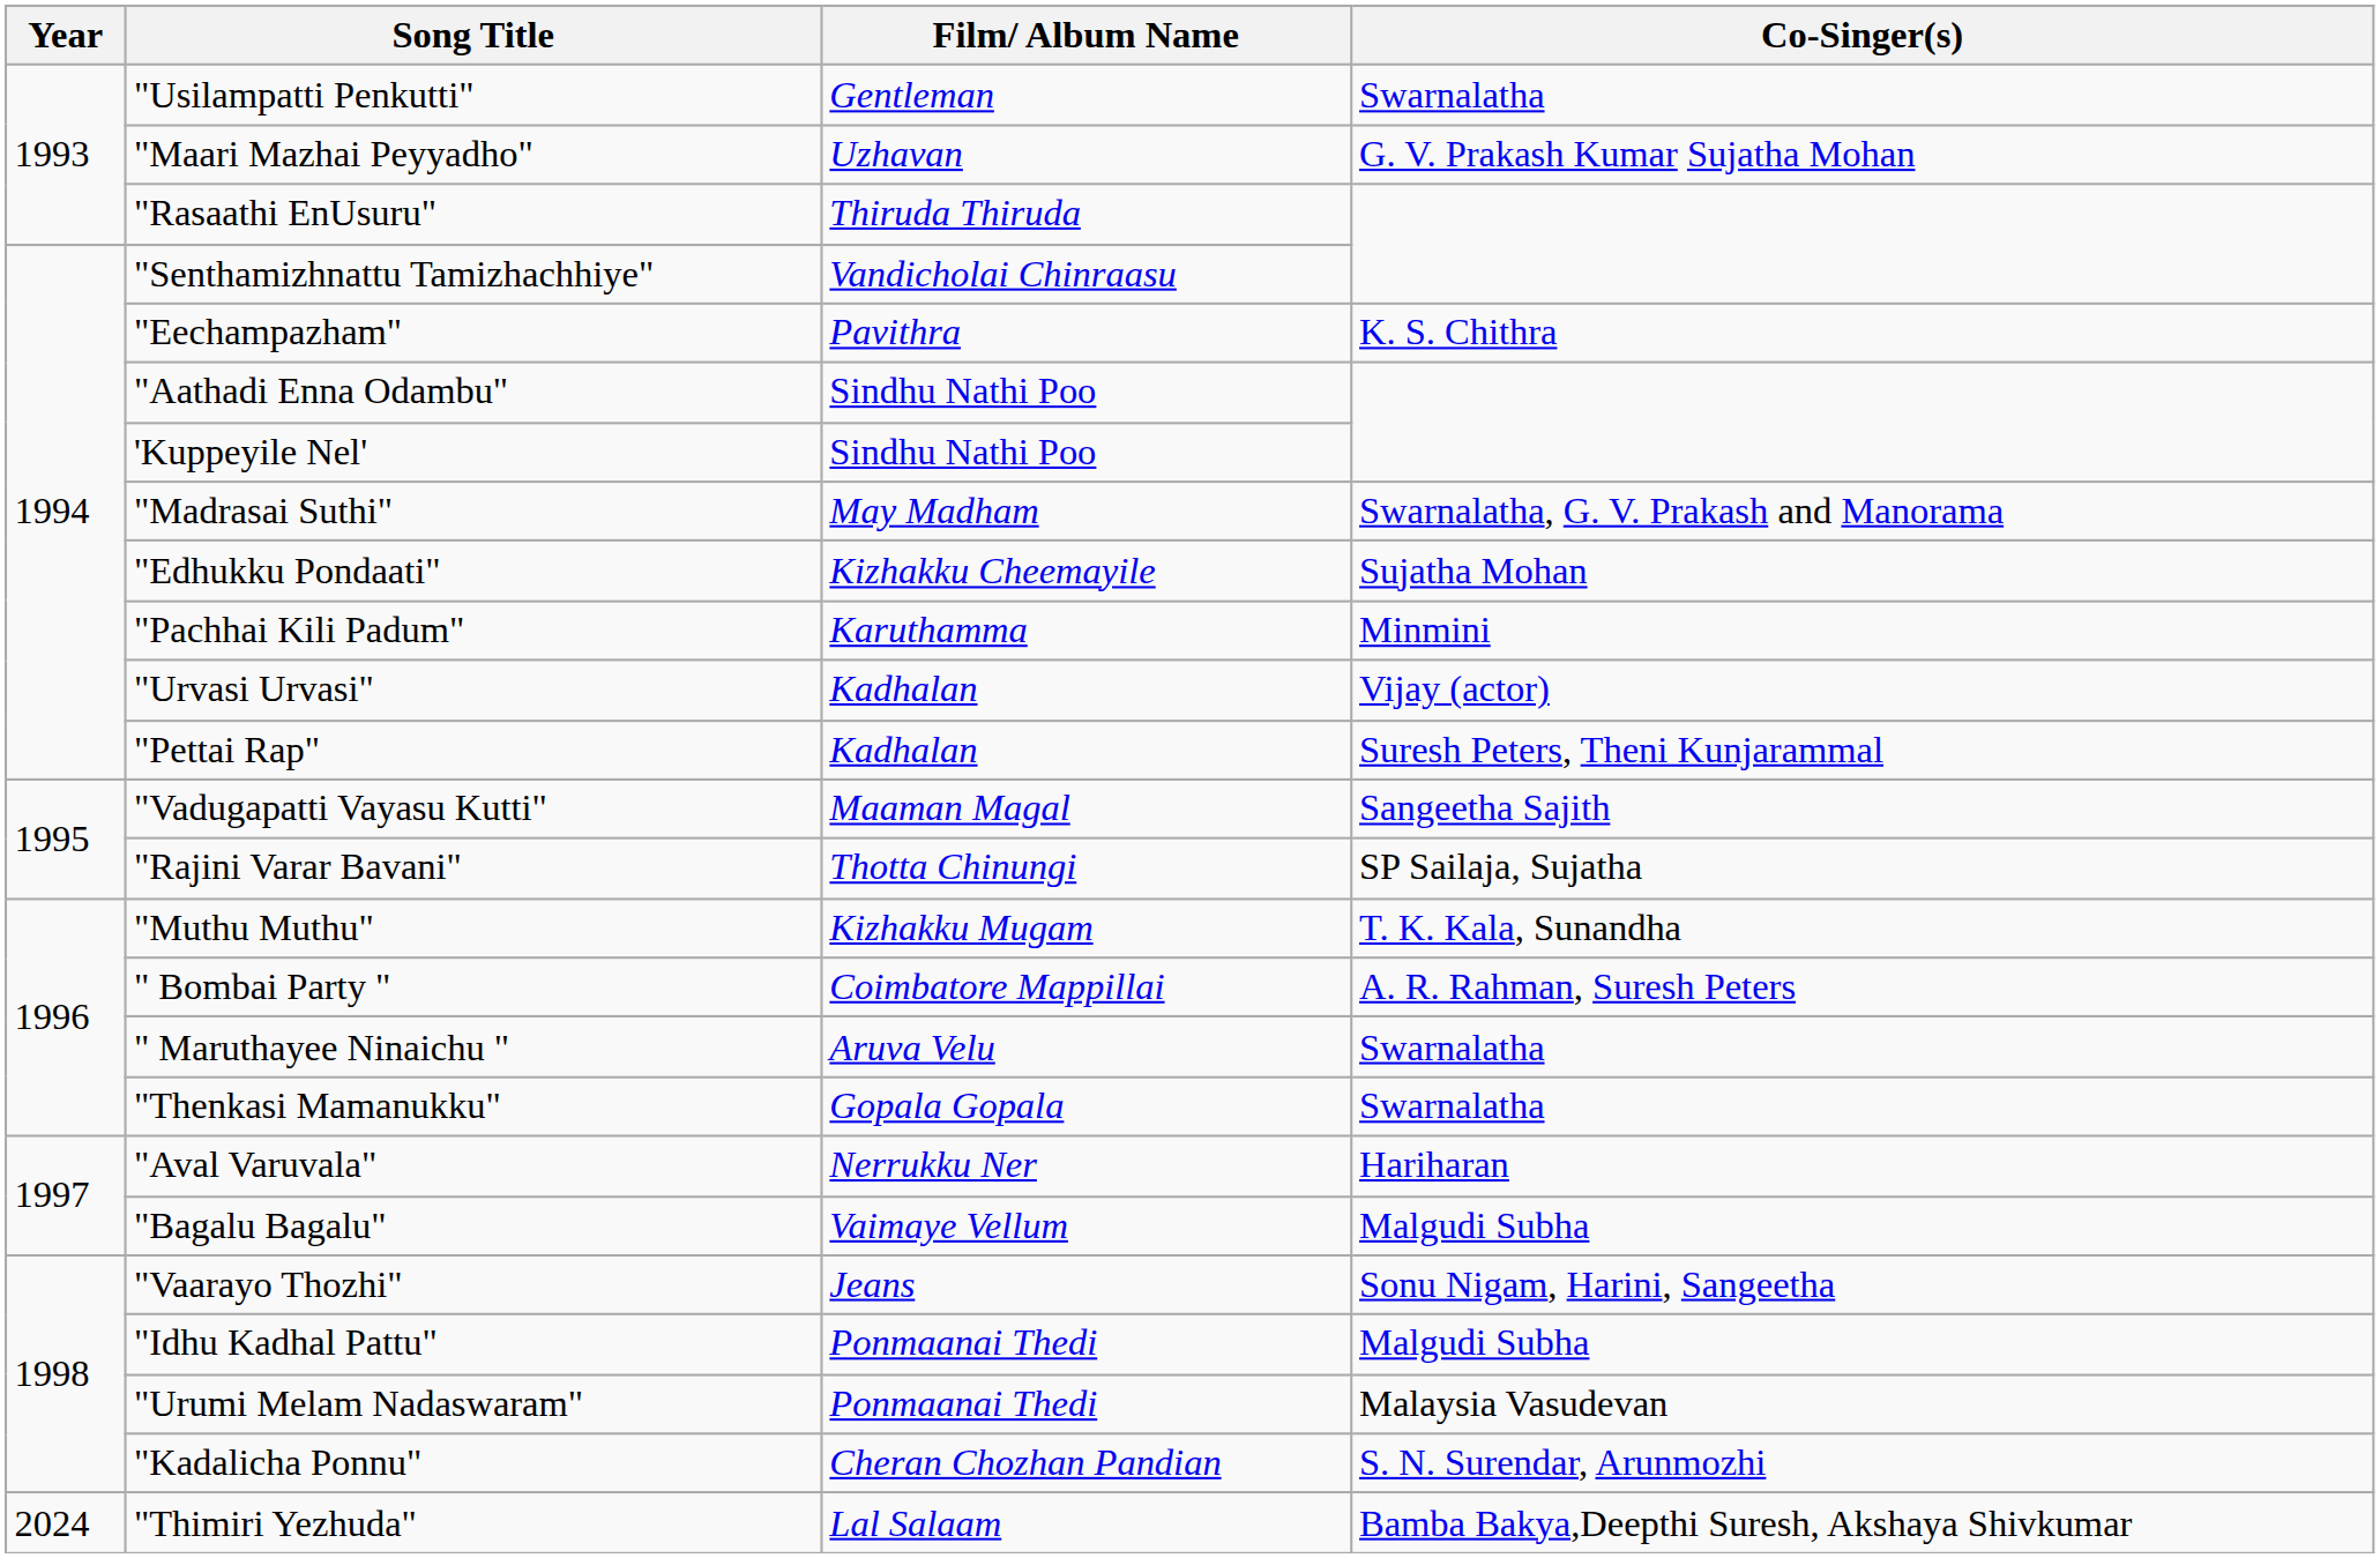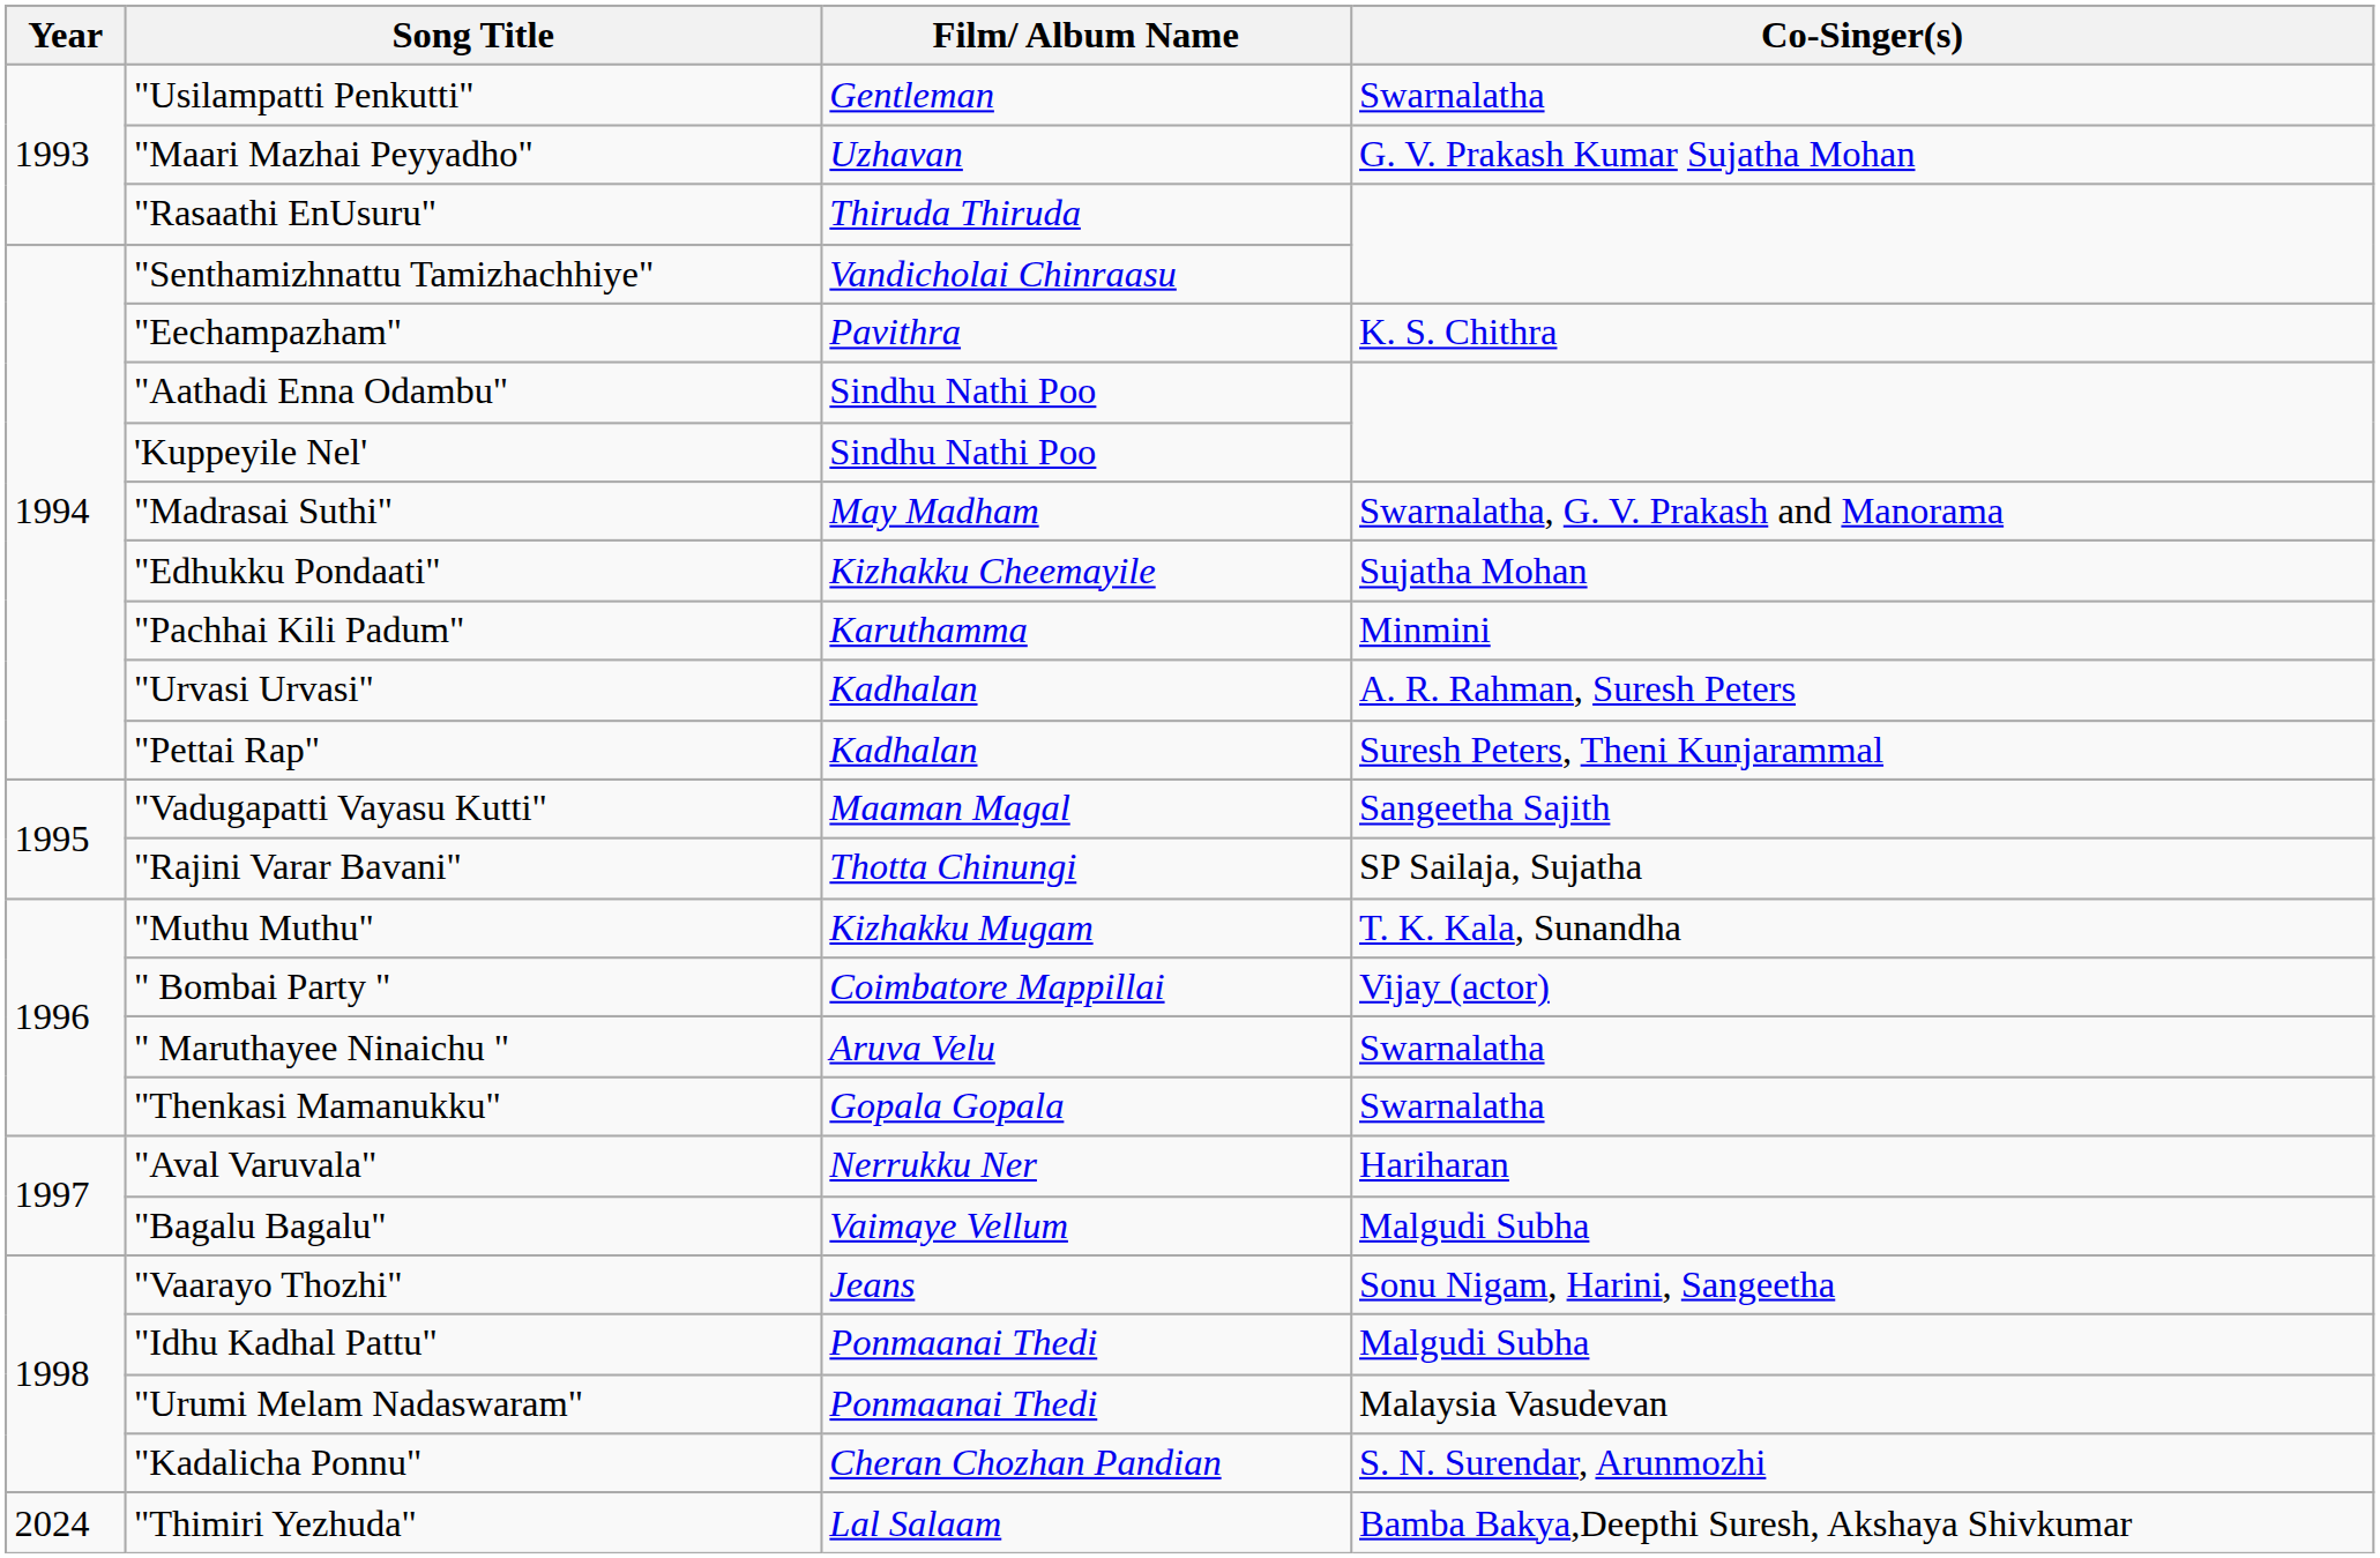"Urvasi Urvasi" | Co-Singer(s): Vijay (actor) -> A. R. Rahman, Suresh Peters
" Bombai Party " | Co-Singer(s): A. R. Rahman, Suresh Peters -> Vijay (actor)
